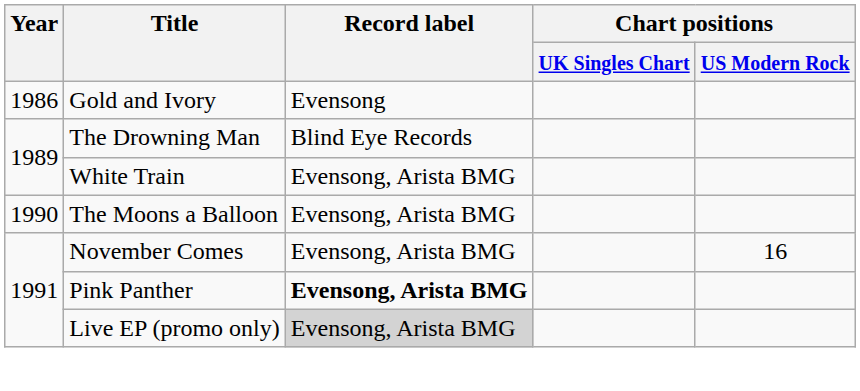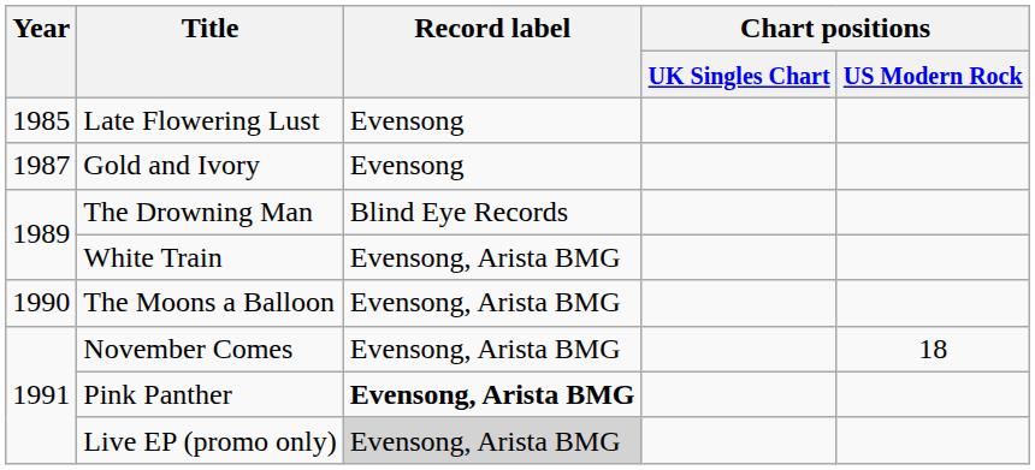+ row: 1985 | Late Flowering Lust | Evensong
Gold and Ivory | Year: 1986 -> 1987
November Comes | Chart positions / US Modern Rock: 16 -> 18
